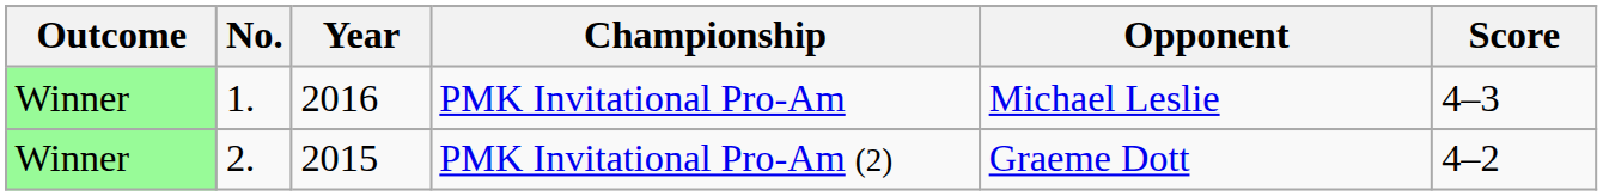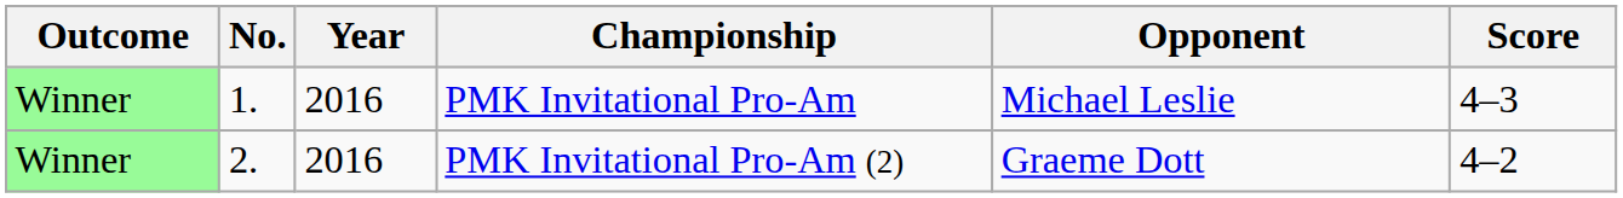PMK Invitational Pro-Am (2) | Year: 2015 -> 2016
